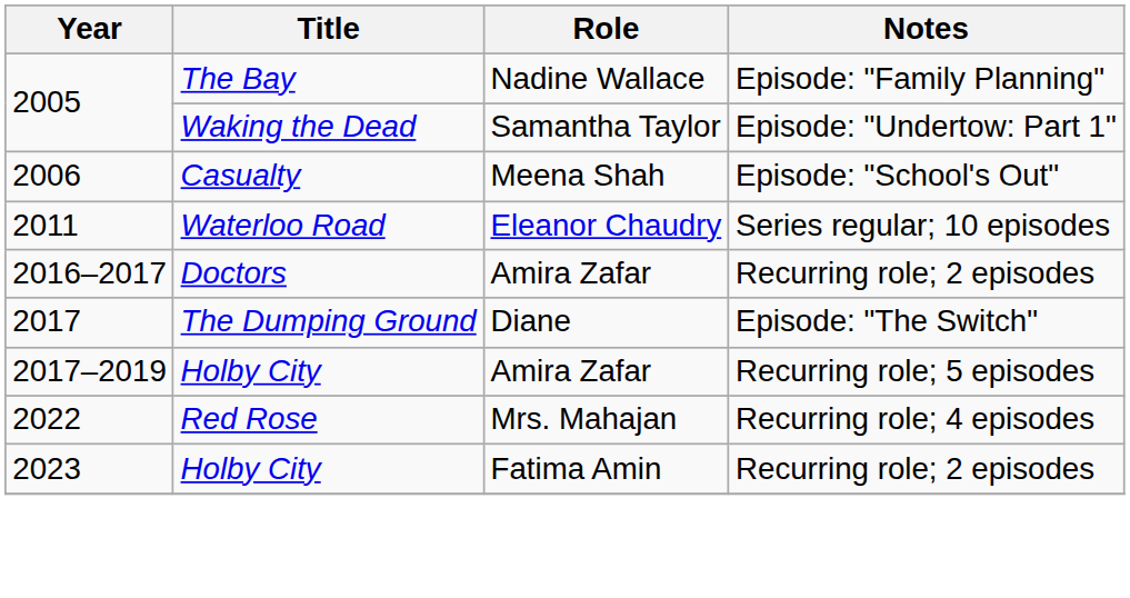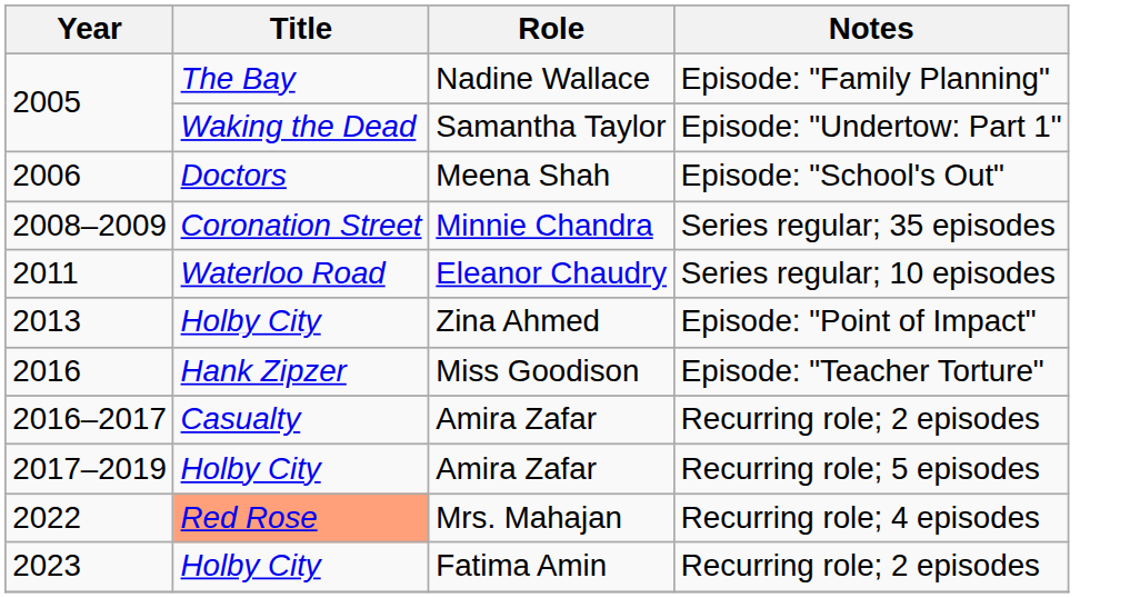Meena Shah | Title: Casualty -> Doctors
+ row: 2008–2009 | Coronation Street | Minnie Chandra | Series regular; 35 episodes
+ row: 2013 | Holby City | Zina Ahmed | Episode: "Point of Impact"
+ row: 2016 | Hank Zipzer | Miss Goodison | Episode: "Teacher Torture"
Amira Zafar / Recurring role; 2 episodes | Title: Doctors -> Casualty
- row: 2017 | The Dumping Ground | Diane | Episode: "The Switch"
Mrs. Mahajan | Title: no background -> lightsalmon background
